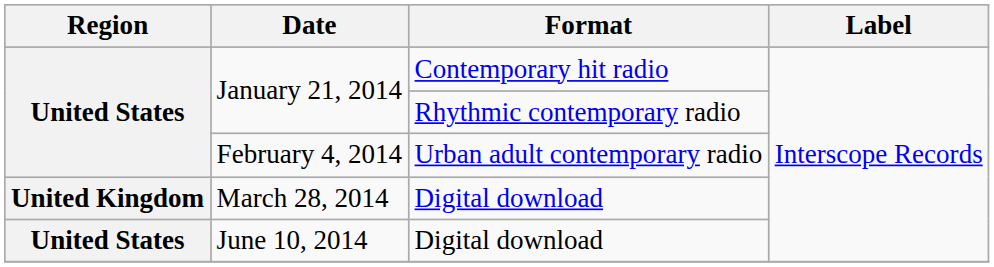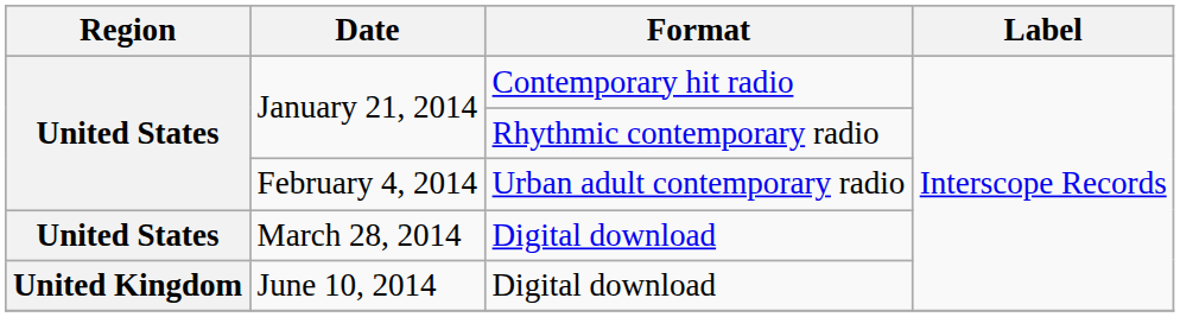March 28, 2014 | Region: United Kingdom -> United States
June 10, 2014 | Region: United States -> United Kingdom
